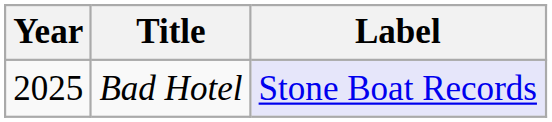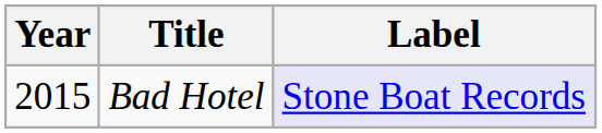Bad Hotel | Year: 2025 -> 2015
